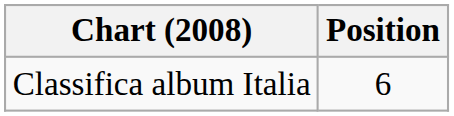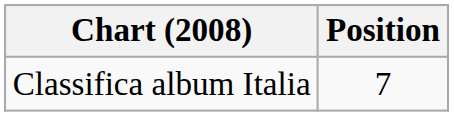Classifica album Italia | Position: 6 -> 7
